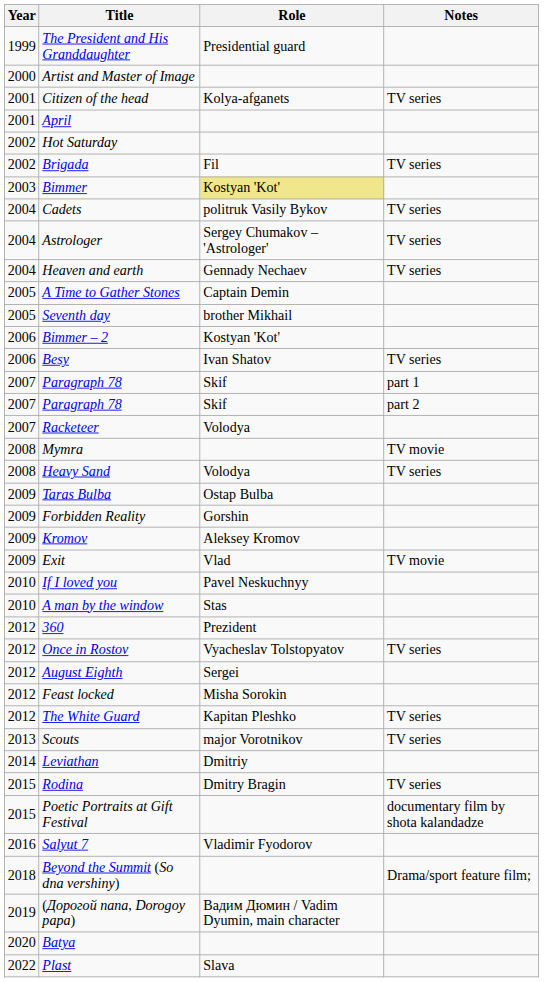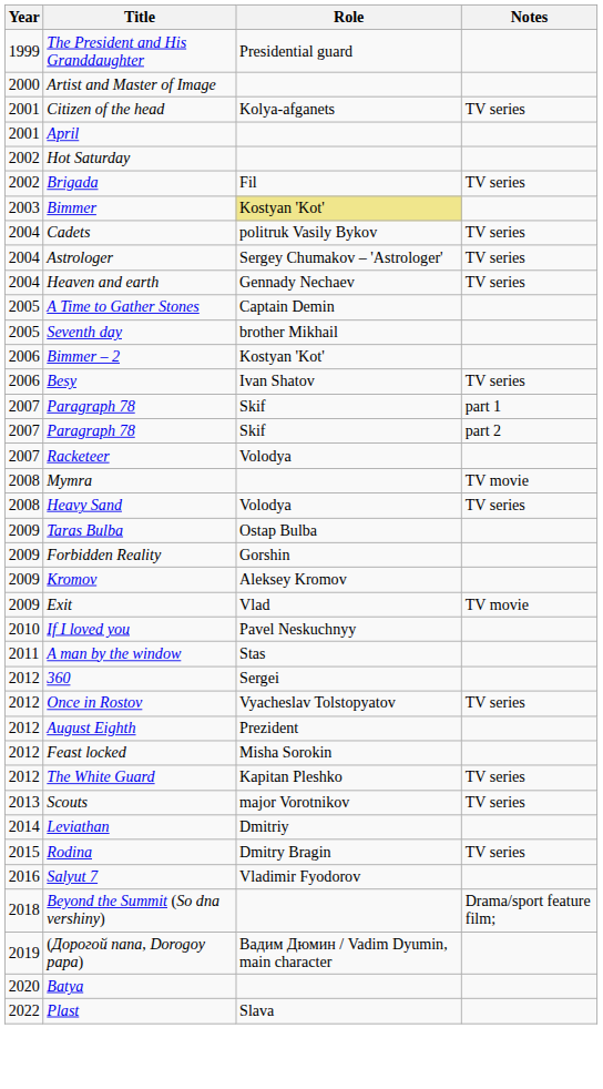A man by the window | Year: 2010 -> 2011
360 | Role: Prezident -> Sergei
August Eighth | Role: Sergei -> Prezident
- row: 2015 | Poetic Portraits at Gift Festival | documentary film by shota kalandadze
